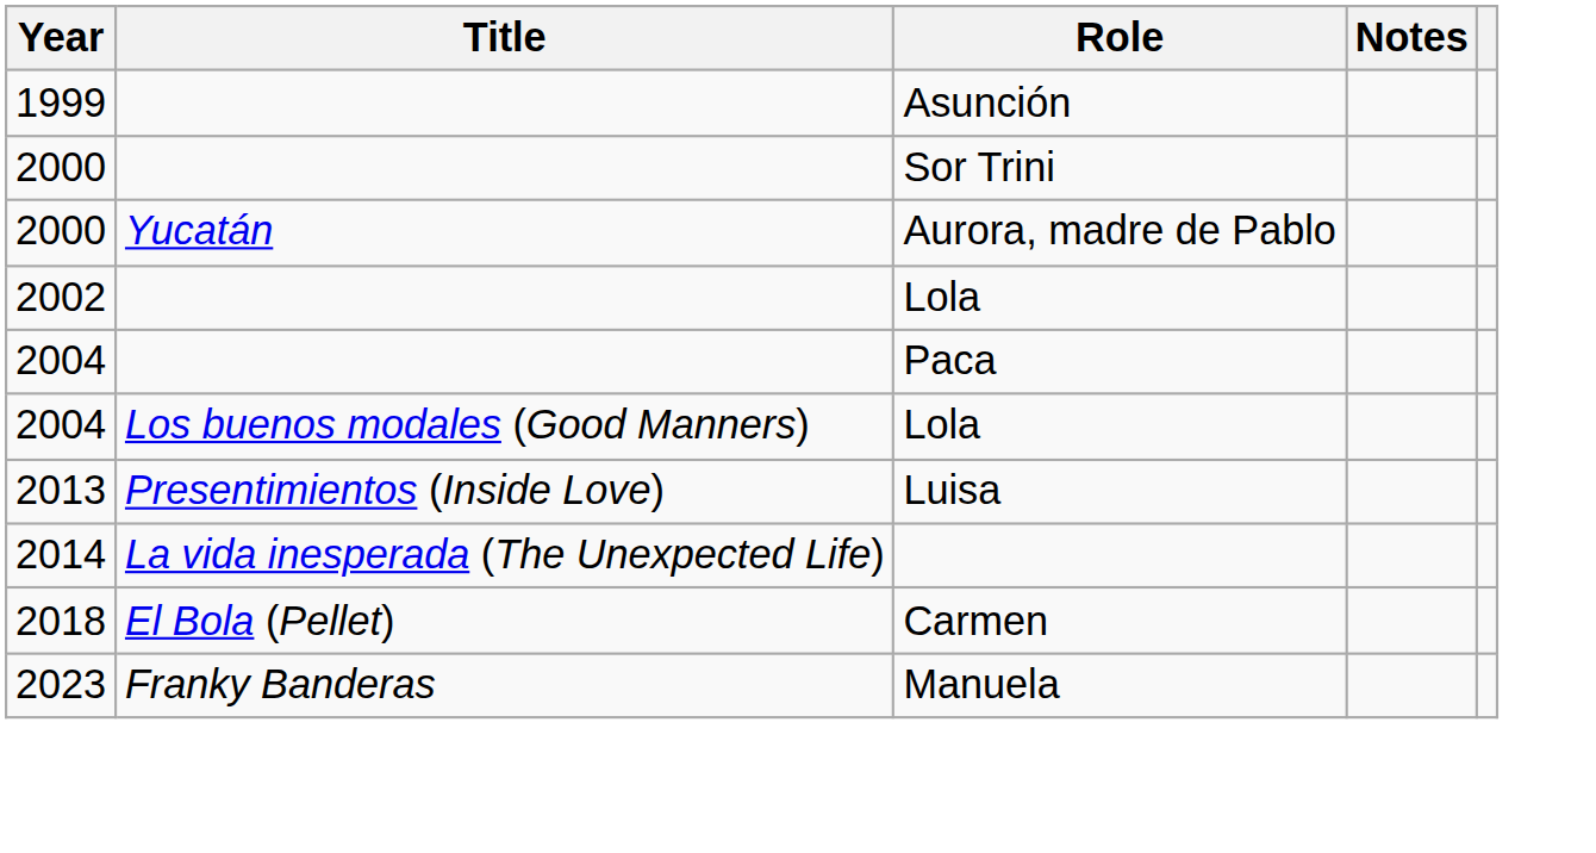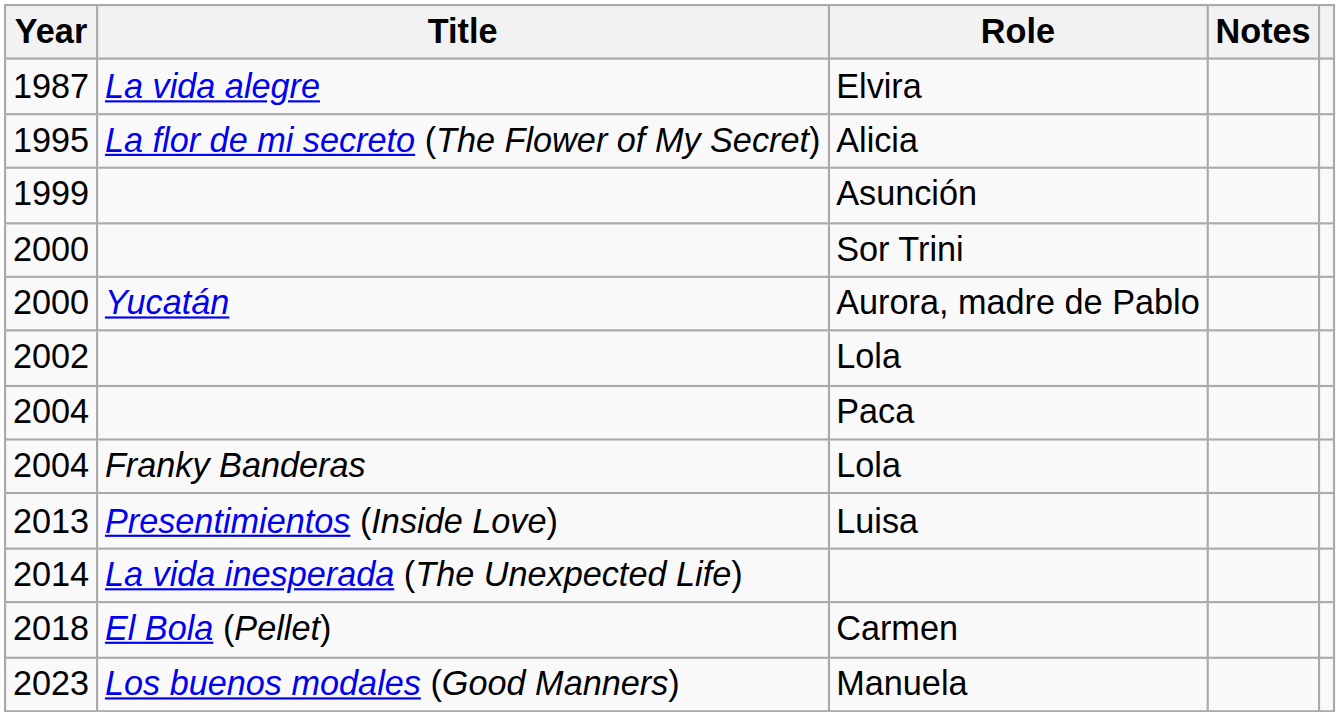+ row: 1987 | La vida alegre | Elvira
+ row: 1995 | La flor de mi secreto (The Flower of My Secret) | Alicia
2004 / Lola | Title: Los buenos modales (Good Manners) -> Franky Banderas
Manuela | Title: Franky Banderas -> Los buenos modales (Good Manners)
